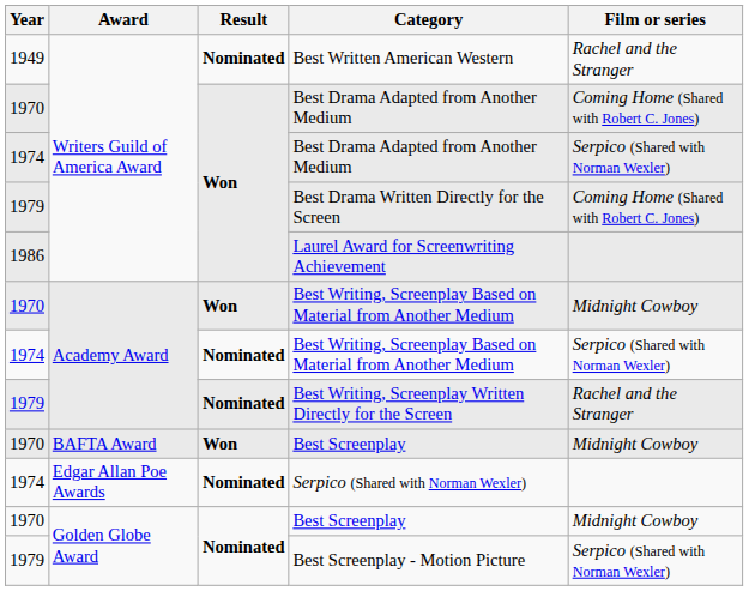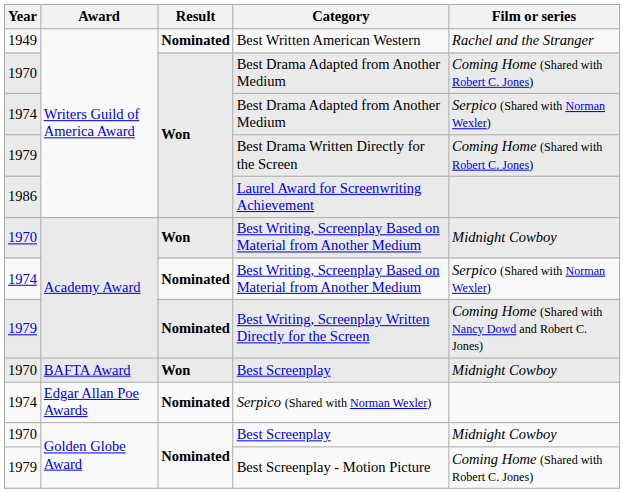Best Writing, Screenplay Written Directly for the Screen | Film or series: Rachel and the Stranger -> Coming Home (Shared with Nancy Dowd and Robert C. Jones)
Best Screenplay - Motion Picture | Film or series: Serpico (Shared with Norman Wexler) -> Coming Home (Shared with Robert C. Jones)
